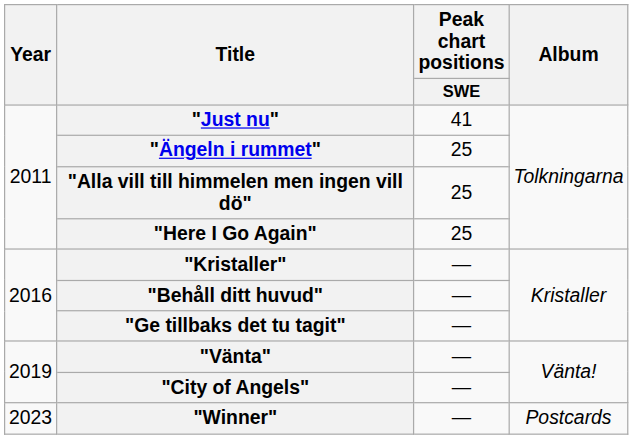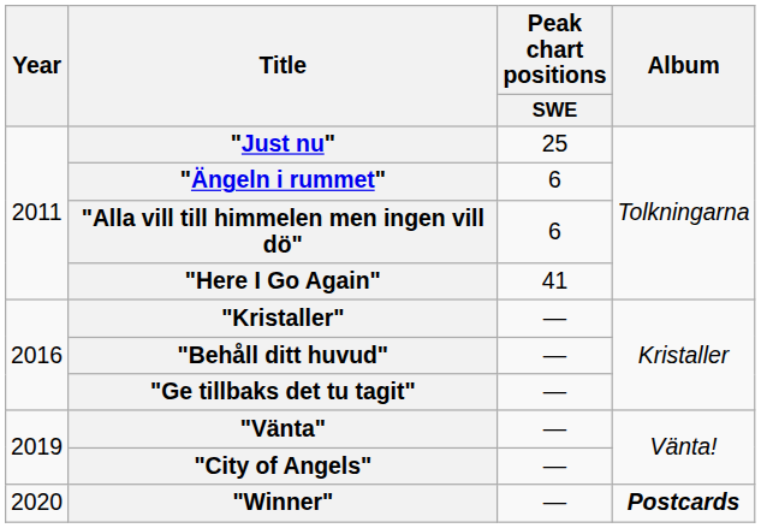"Just nu" | Peak chart positions / SWE: 41 -> 25
"Ängeln i rummet" | Peak chart positions / SWE: 25 -> 6
"Alla vill till himmelen men ingen vill dö" | Peak chart positions / SWE: 25 -> 6
"Here I Go Again" | Peak chart positions / SWE: 25 -> 41
"Winner" | Year: 2023 -> 2020
"Winner" | Album: normal -> bold
